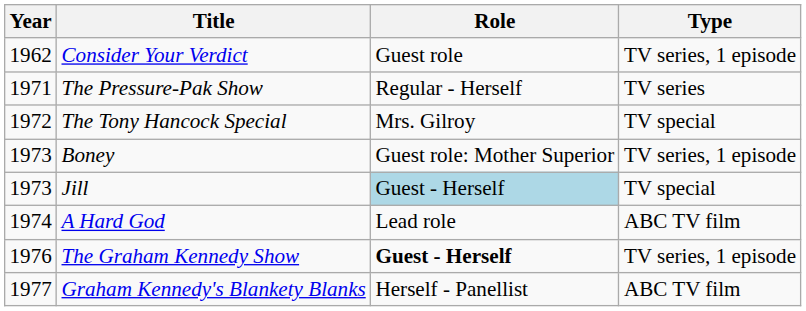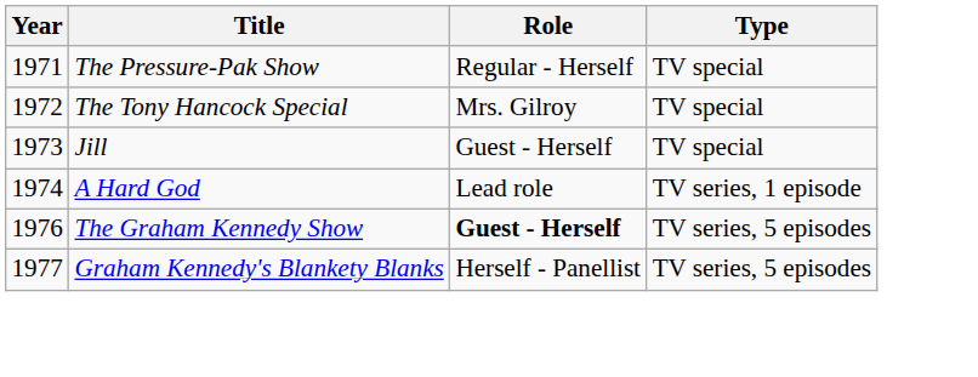- row: 1962 | Consider Your Verdict | Guest role | TV series, 1 episode
The Pressure-Pak Show | Type: TV series -> TV special
- row: 1973 | Boney | Guest role: Mother Superior | TV series, 1 episode
Jill | Role: lightblue background -> no background
A Hard God | Type: ABC TV film -> TV series, 1 episode
The Graham Kennedy Show | Type: TV series, 1 episode -> TV series, 5 episodes
Graham Kennedy's Blankety Blanks | Type: ABC TV film -> TV series, 5 episodes
